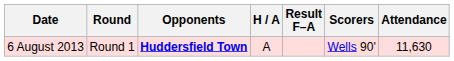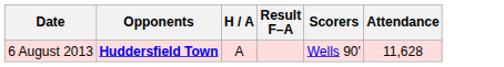- column: Round | Round 1
6 August 2013 | Attendance: 11,630 -> 11,628
